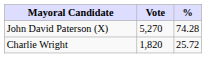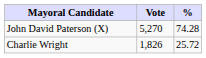Charlie Wright | Vote: 1,820 -> 1,826
